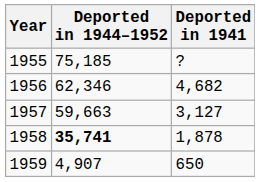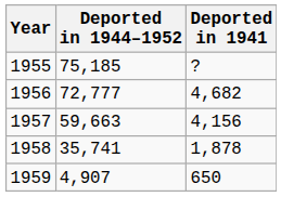1956 | Deported in 1944–1952: 62,346 -> 72,777
1957 | Deported in 1941: 3,127 -> 4,156
1958 | Deported in 1944–1952: bold -> normal
